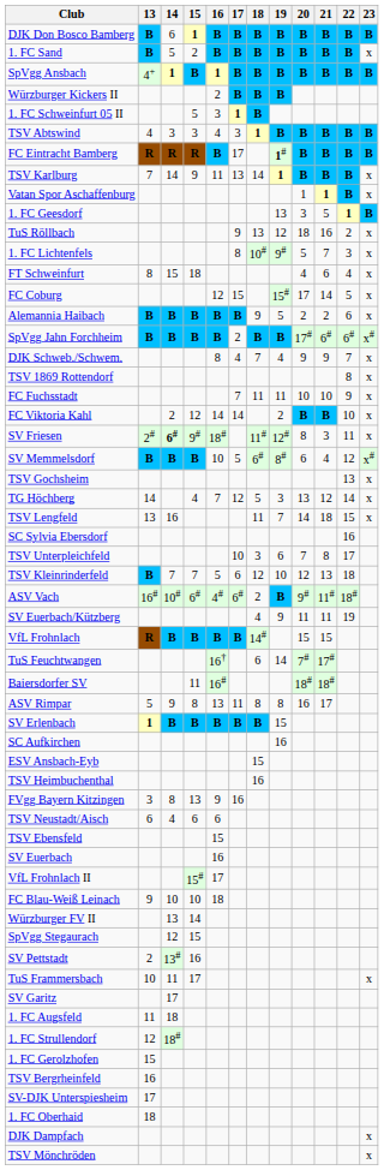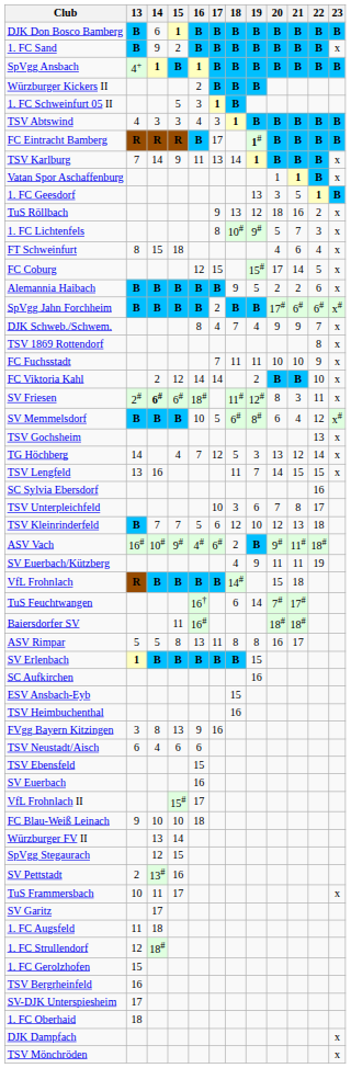1. FC Sand | 14: 5 -> 9
SV Friesen | 15: 9# -> 6#
TSV Lengfeld | 21: 18 -> 15
ASV Vach | 15: 6# -> 9#
VfL Frohnlach | 21: 15 -> 18
ASV Rimpar | 14: 9 -> 5
